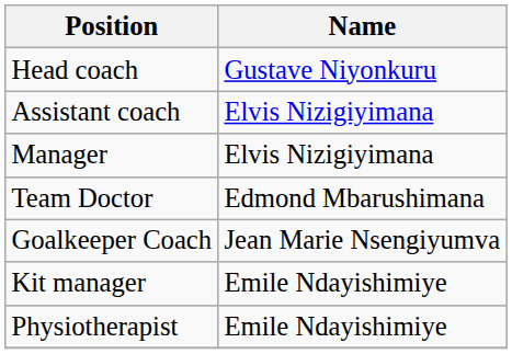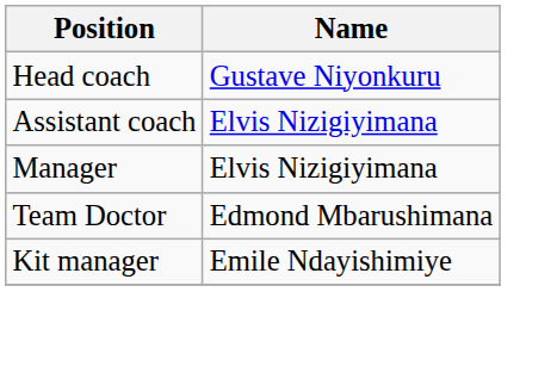- row: Goalkeeper Coach | Jean Marie Nsengiyumva
- row: Physiotherapist | Emile Ndayishimiye
